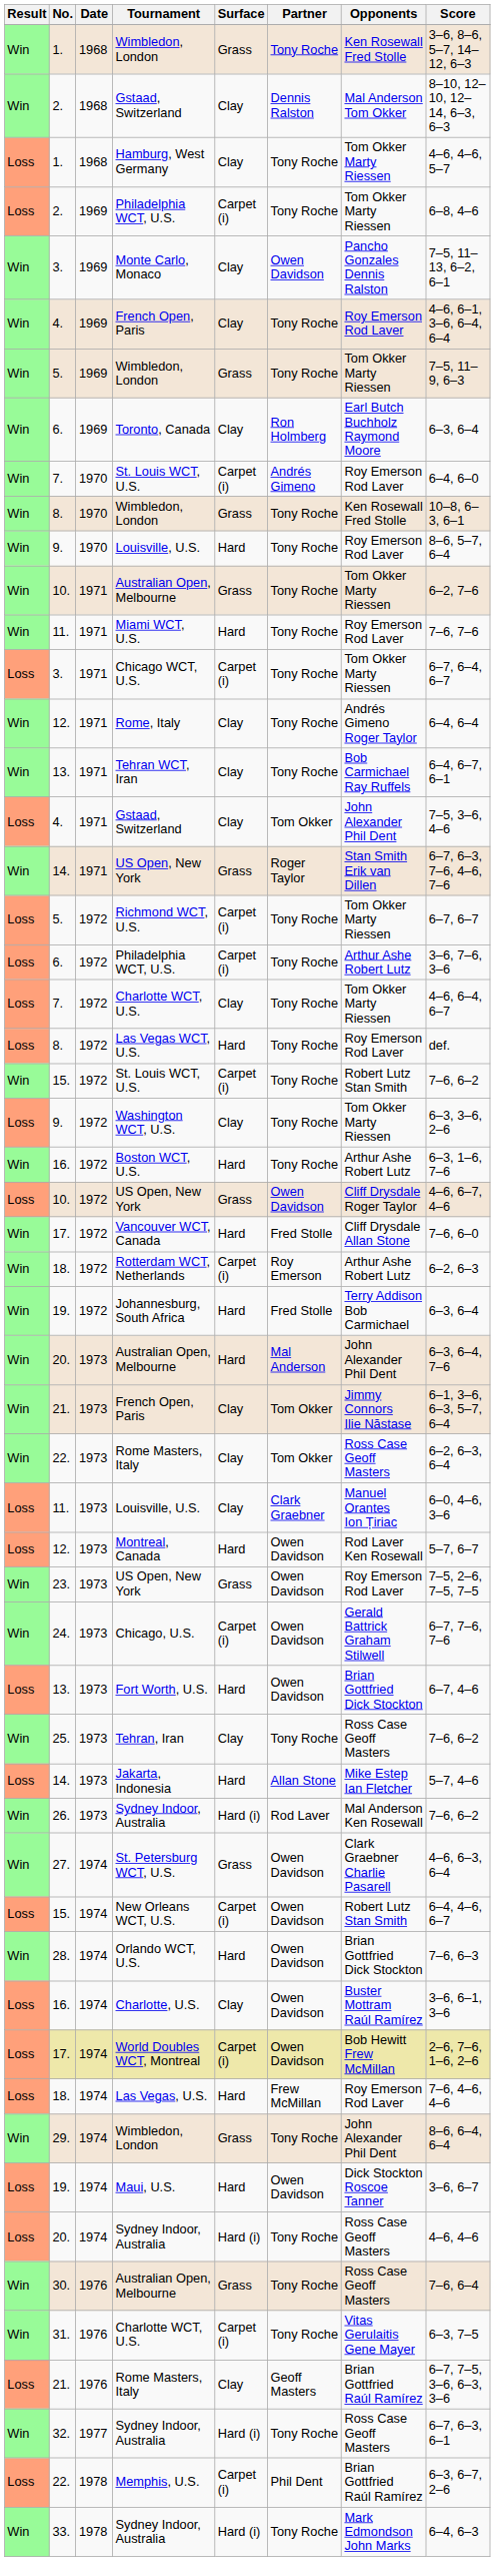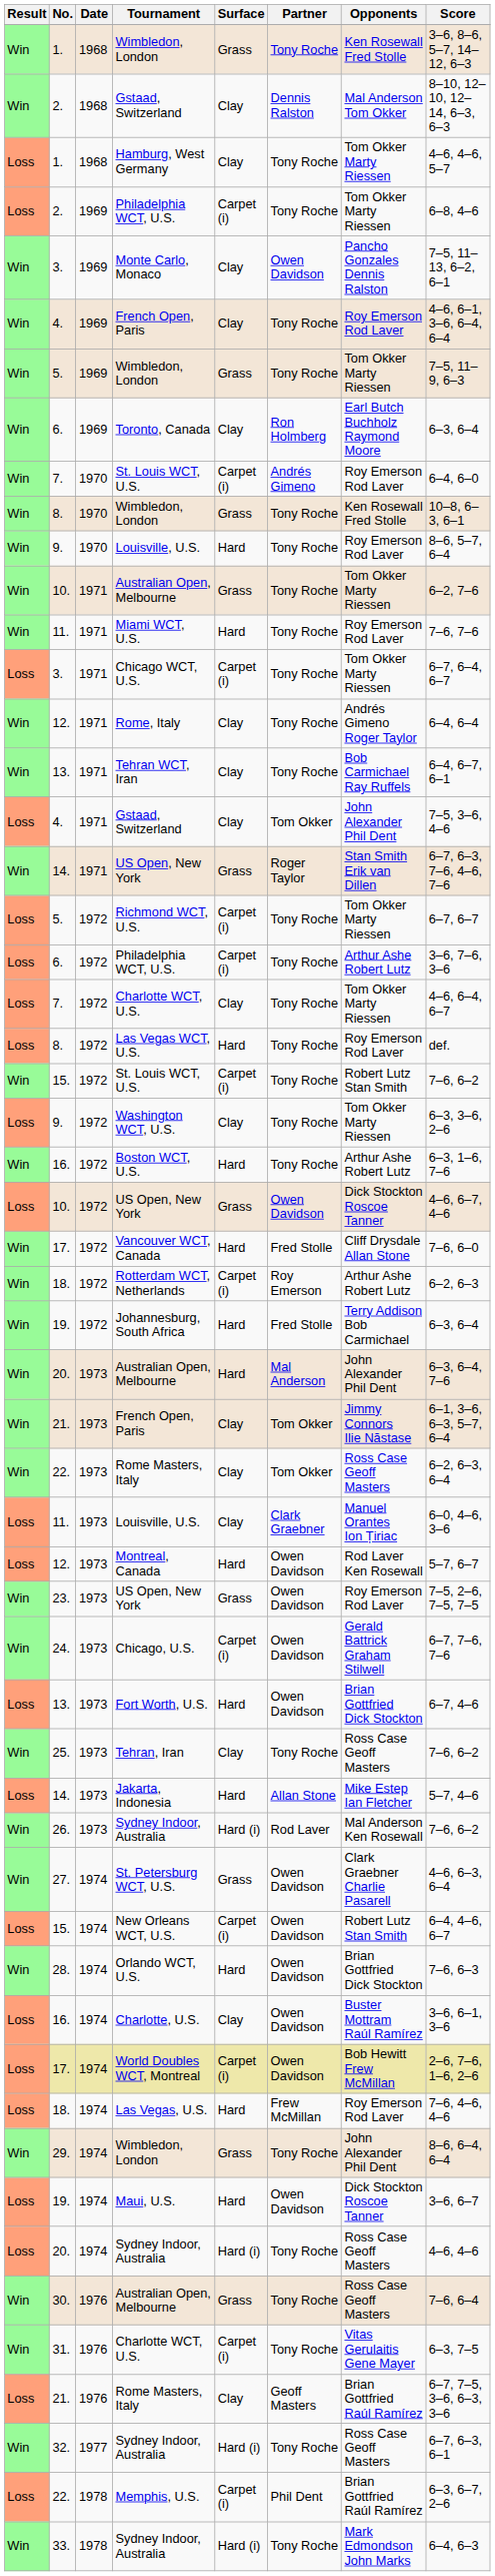10. / US Open, New York | Opponents: Cliff Drysdale Roger Taylor -> Dick Stockton Roscoe Tanner
